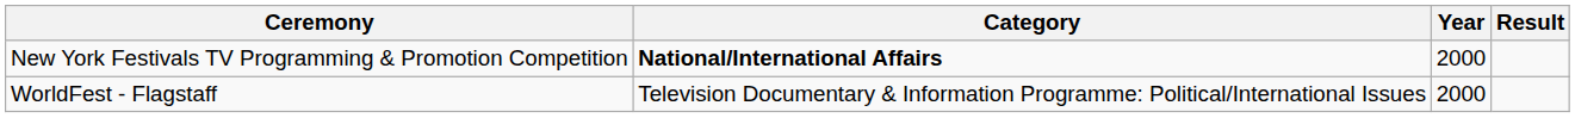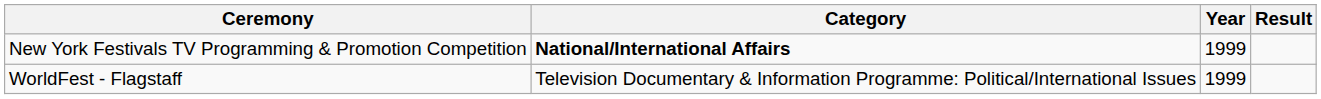New York Festivals TV Programming & Promotion Competition | Year: 2000 -> 1999
WorldFest - Flagstaff | Year: 2000 -> 1999
